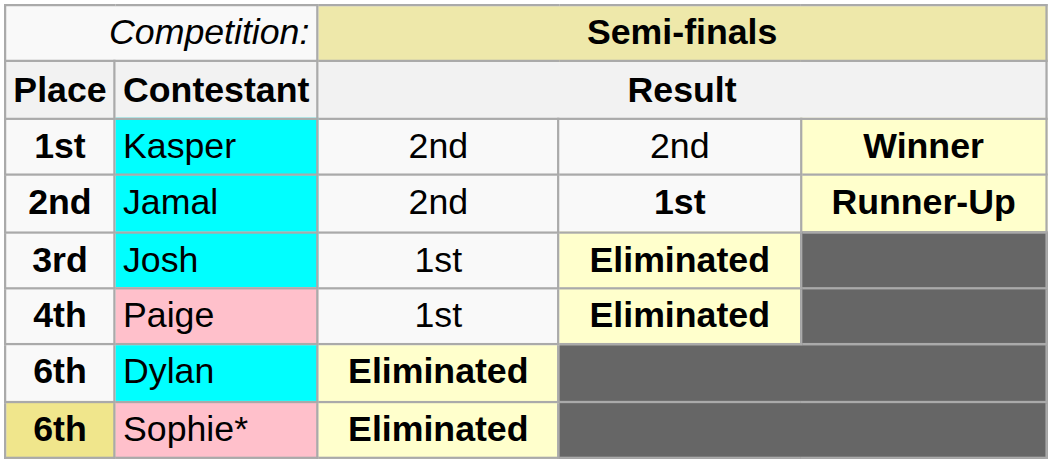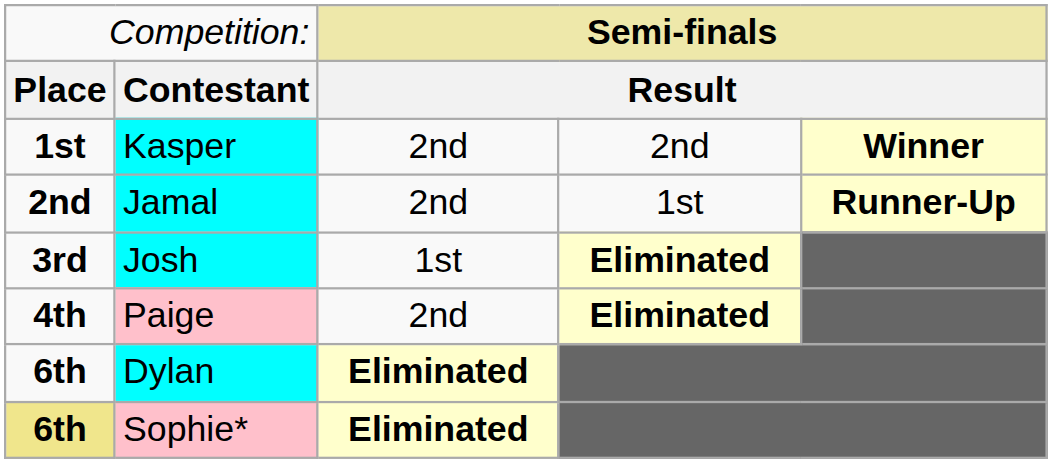Jamal | column 4: bold -> normal
Paige | column 3: 1st -> 2nd
